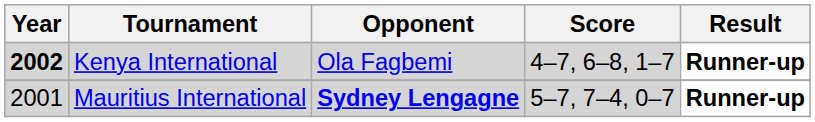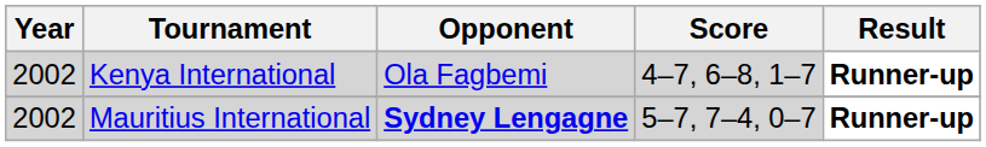Kenya International | Year: bold -> normal
Mauritius International | Year: 2001 -> 2002
